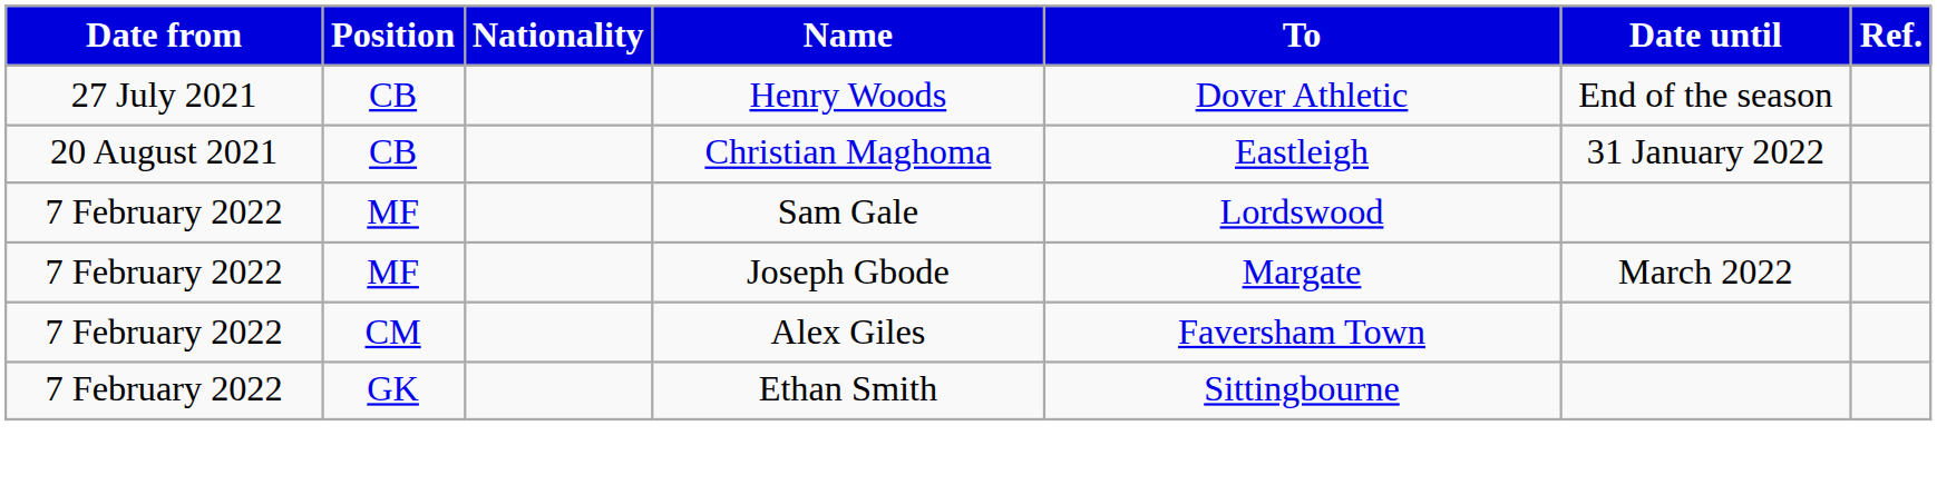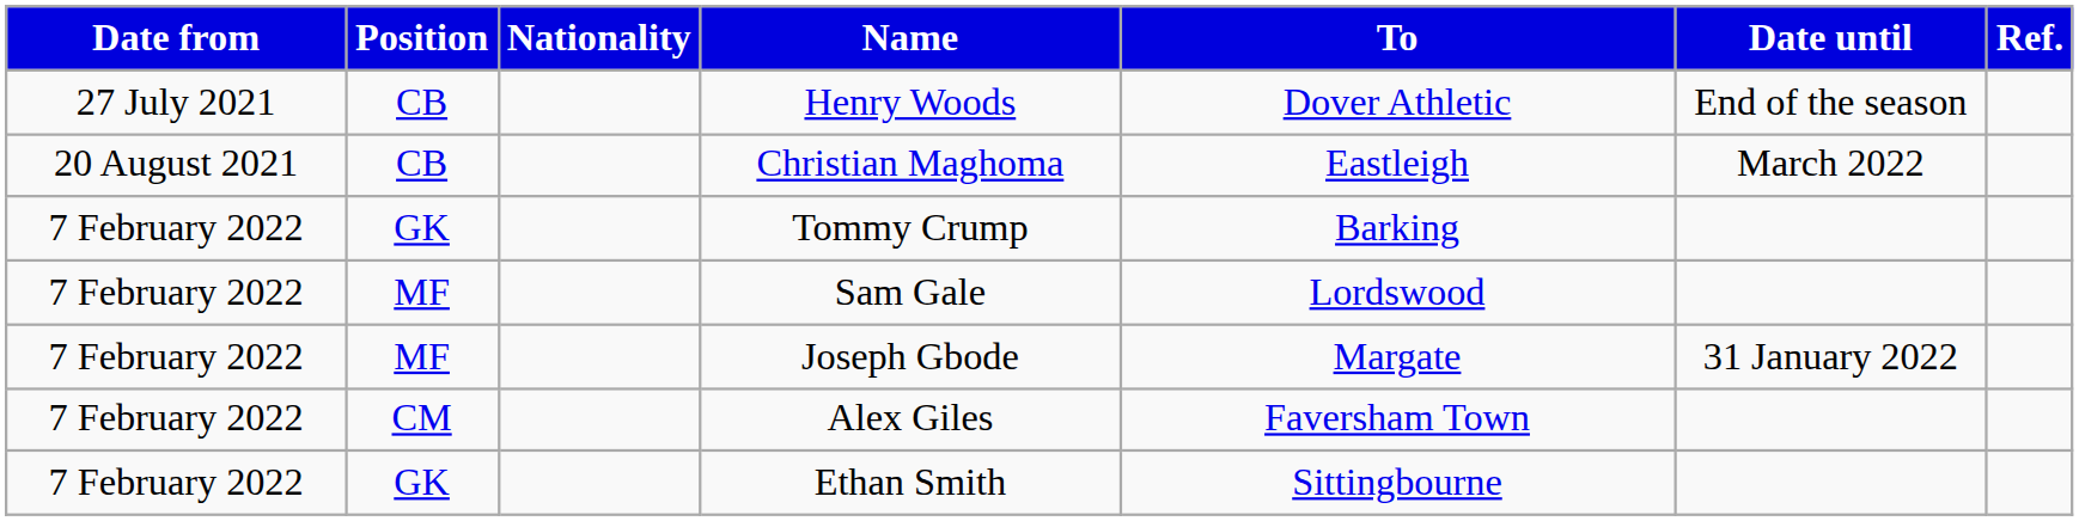Christian Maghoma | Date until: 31 January 2022 -> March 2022
+ row: 7 February 2022 | GK | Tommy Crump | Barking
Joseph Gbode | Date until: March 2022 -> 31 January 2022
